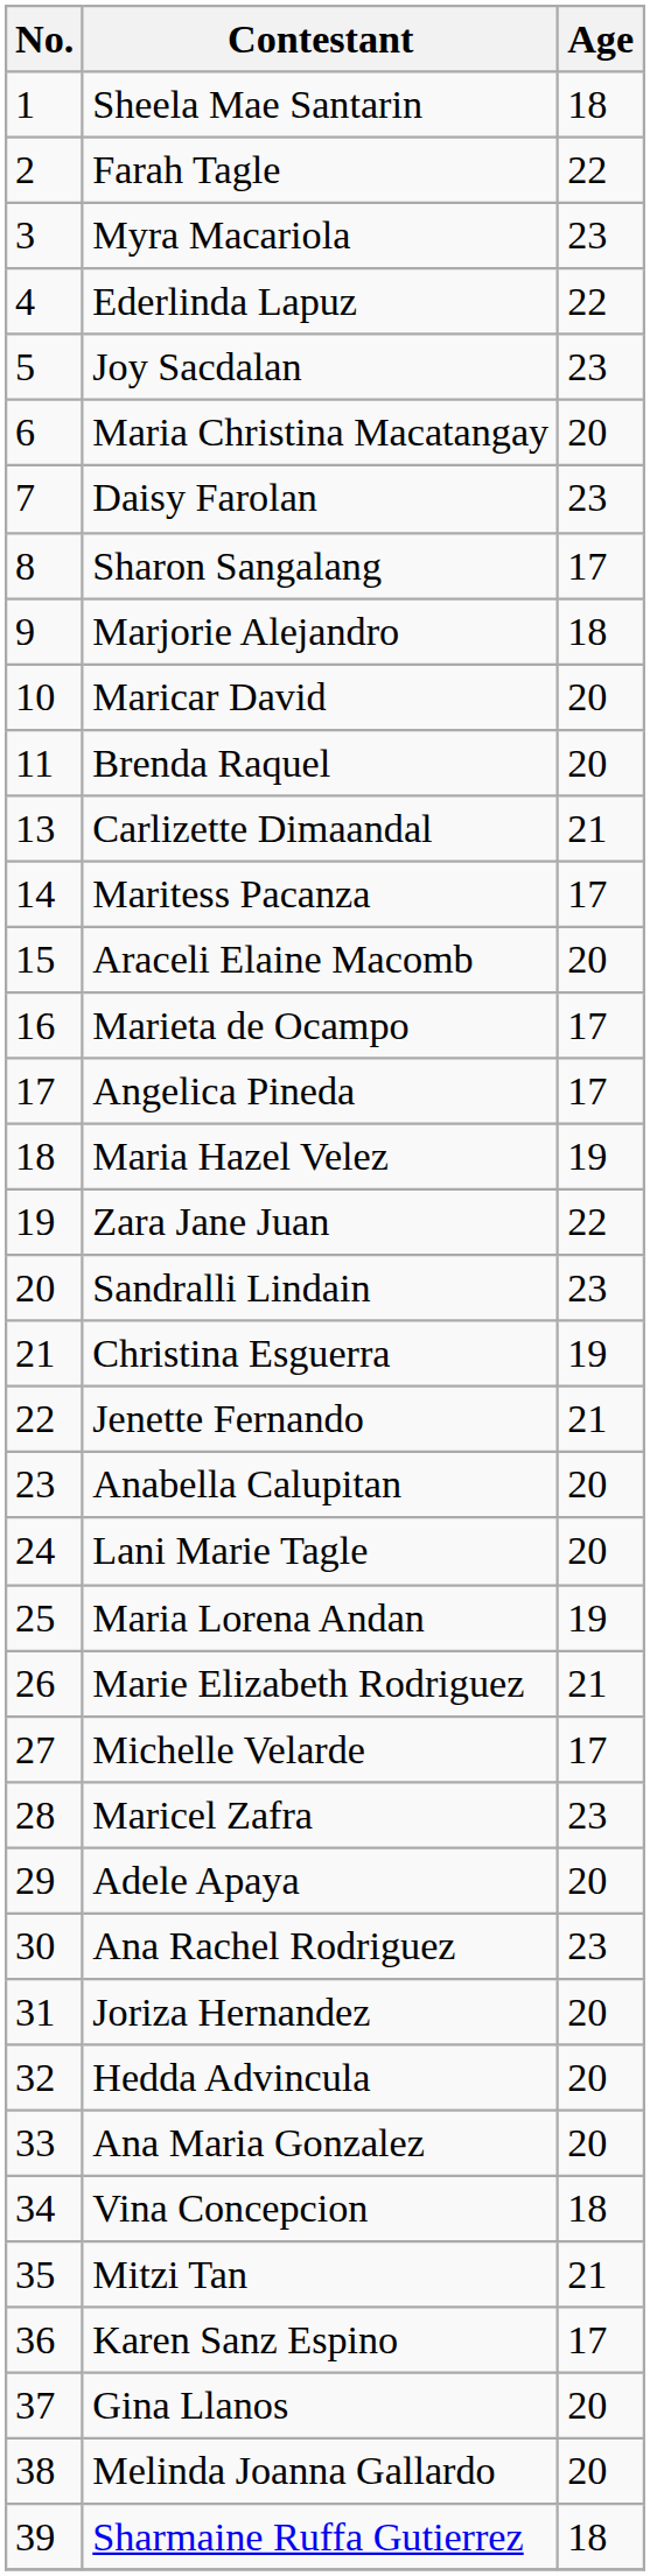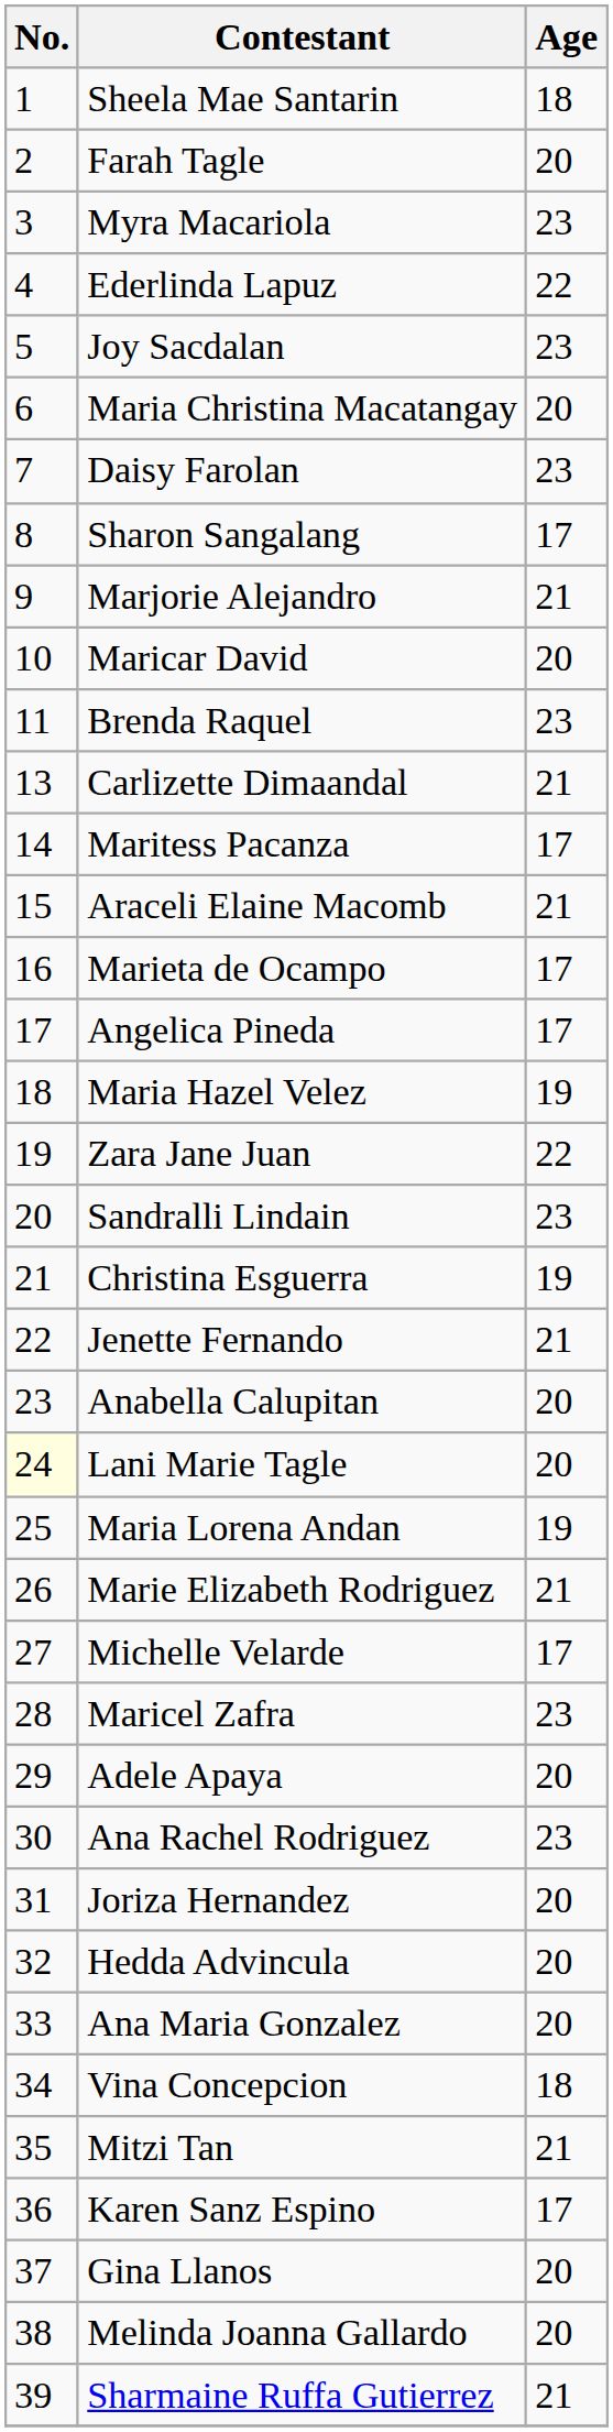Farah Tagle | Age: 22 -> 20
Marjorie Alejandro | Age: 18 -> 21
Brenda Raquel | Age: 20 -> 23
Araceli Elaine Macomb | Age: 20 -> 21
Lani Marie Tagle | No.: no background -> lightyellow background
Sharmaine Ruffa Gutierrez | Age: 18 -> 21
